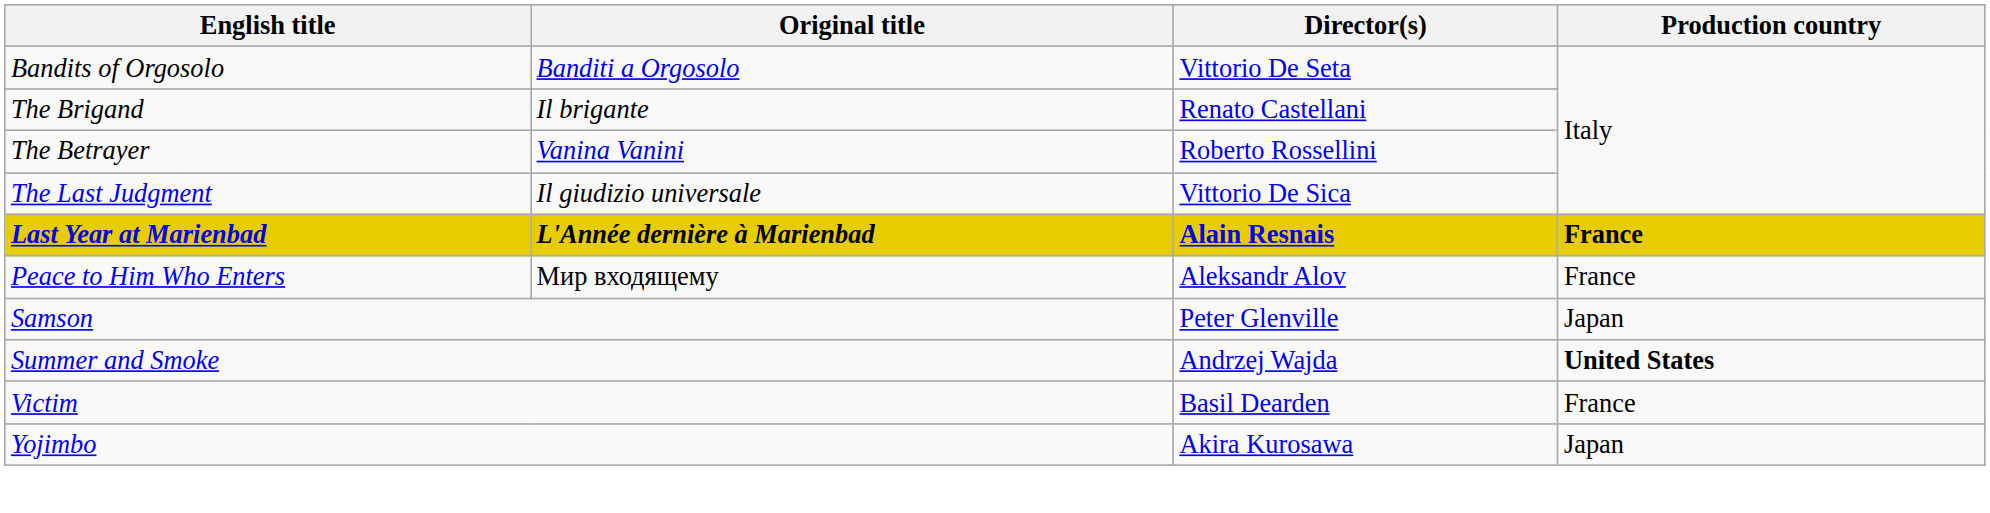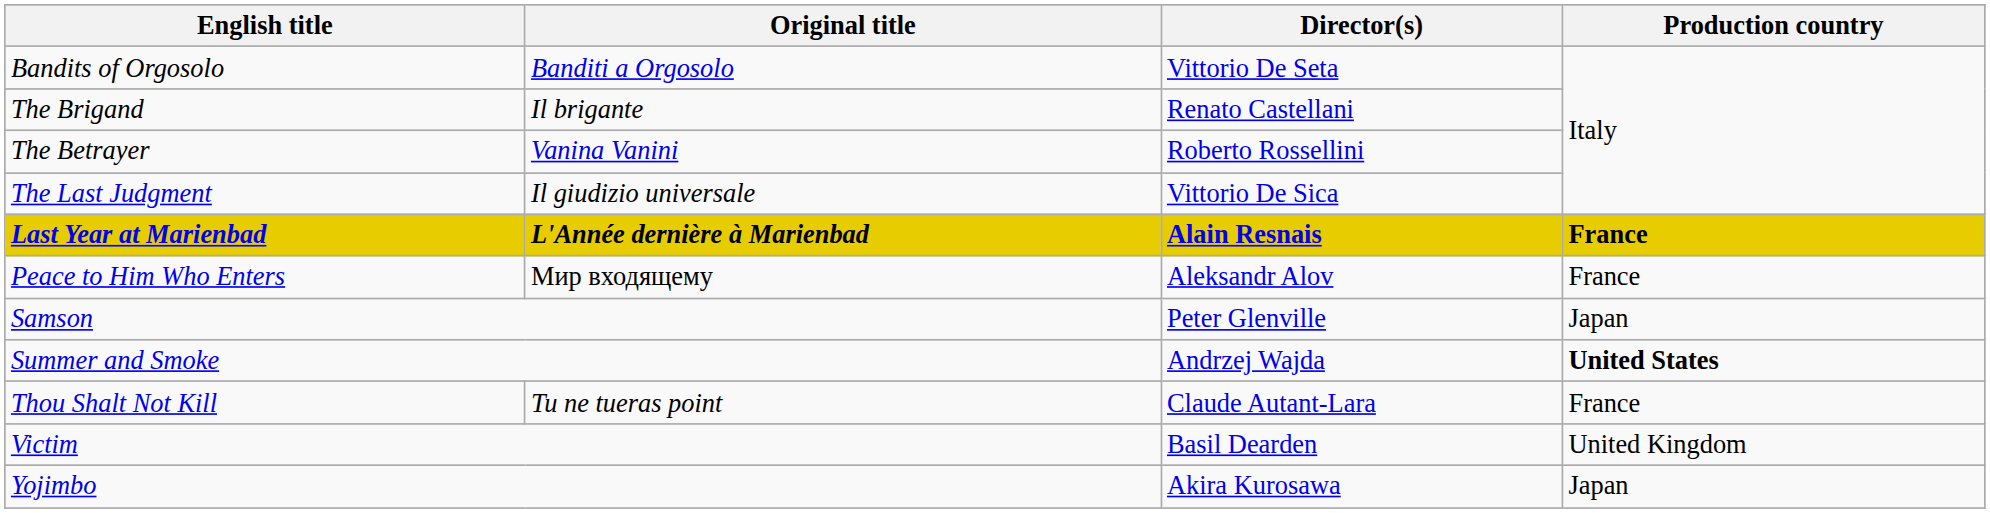+ row: Thou Shalt Not Kill | Tu ne tueras point | Claude Autant-Lara | France
Victim | Production country: France -> United Kingdom
